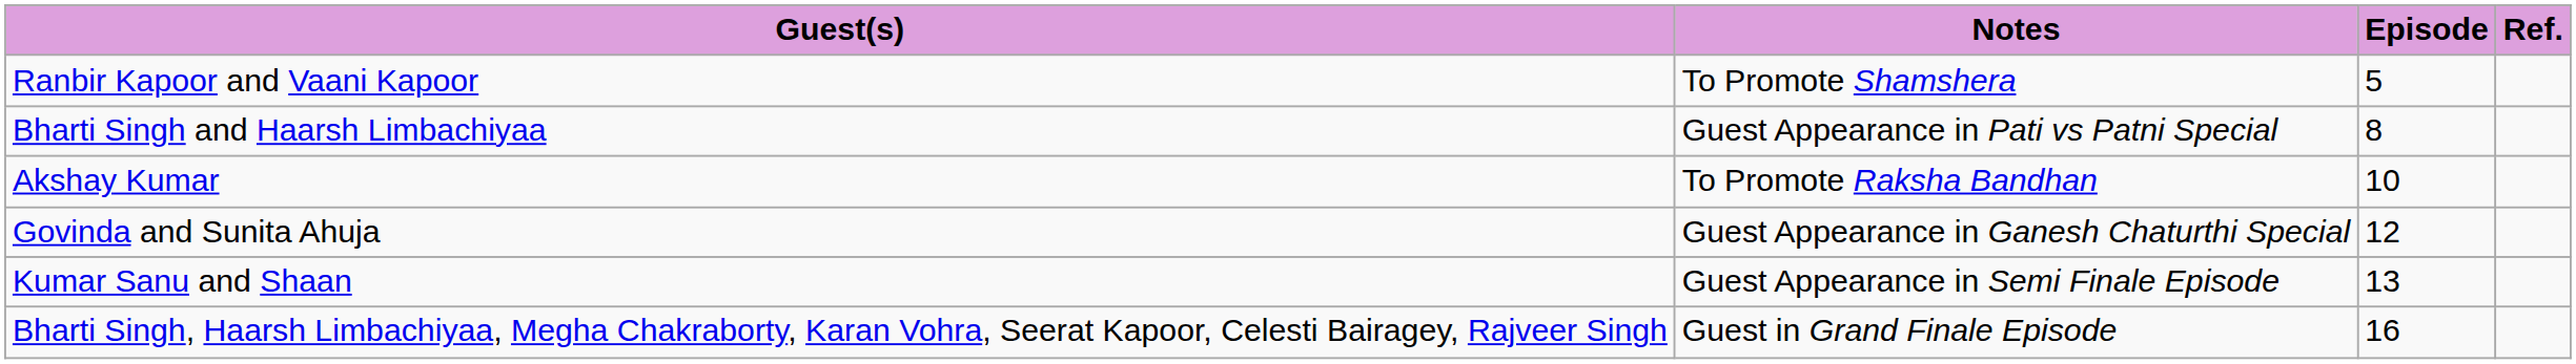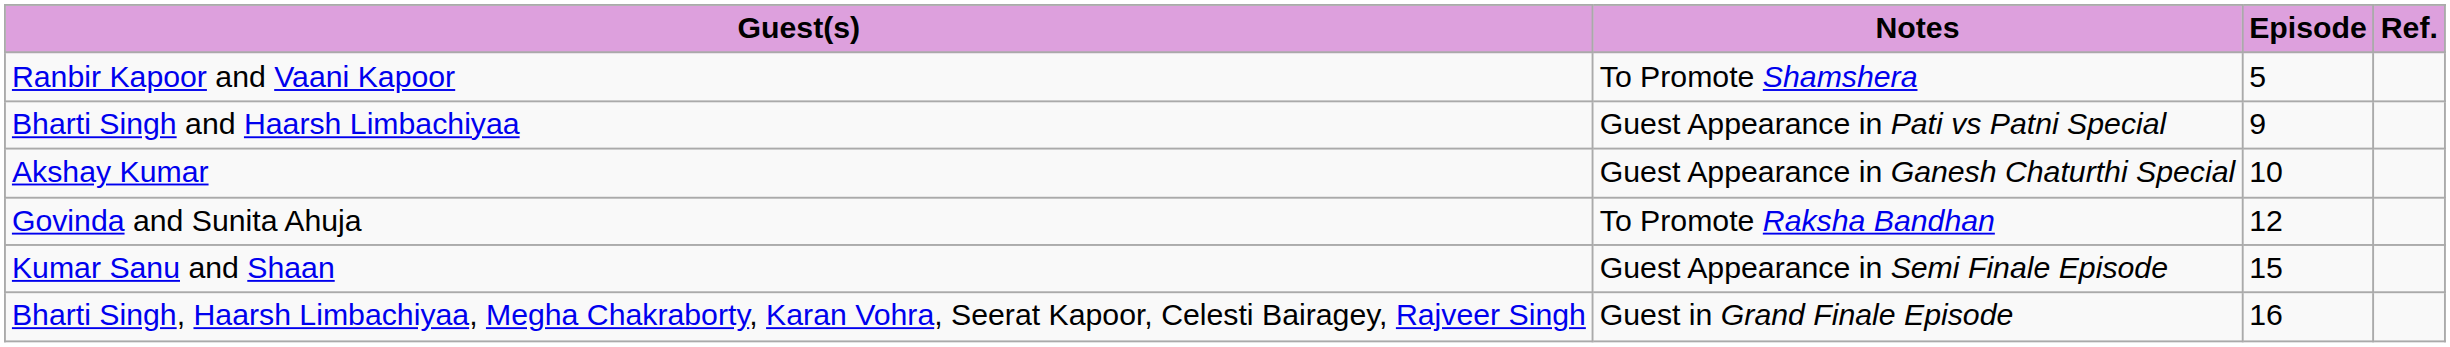Bharti Singh and Haarsh Limbachiyaa | Episode: 8 -> 9
Akshay Kumar | Notes: To Promote Raksha Bandhan -> Guest Appearance in Ganesh Chaturthi Special
Govinda and Sunita Ahuja | Notes: Guest Appearance in Ganesh Chaturthi Special -> To Promote Raksha Bandhan
Kumar Sanu and Shaan | Episode: 13 -> 15
